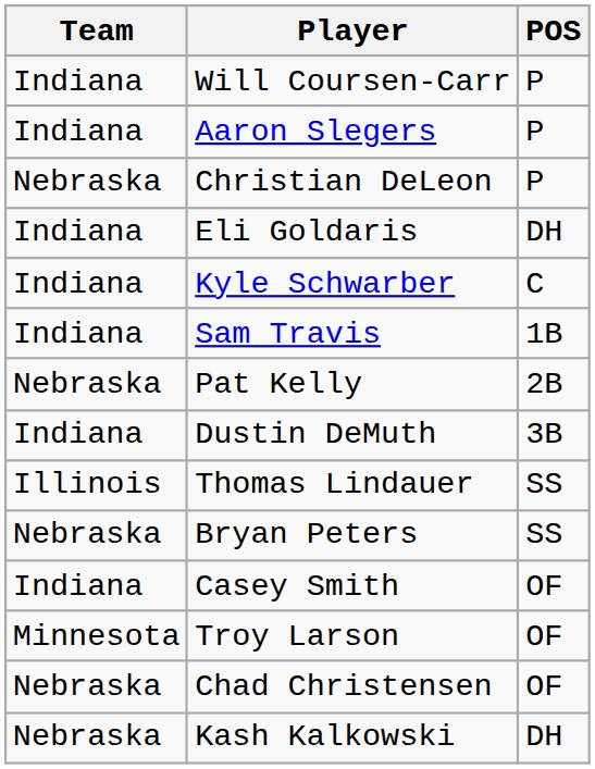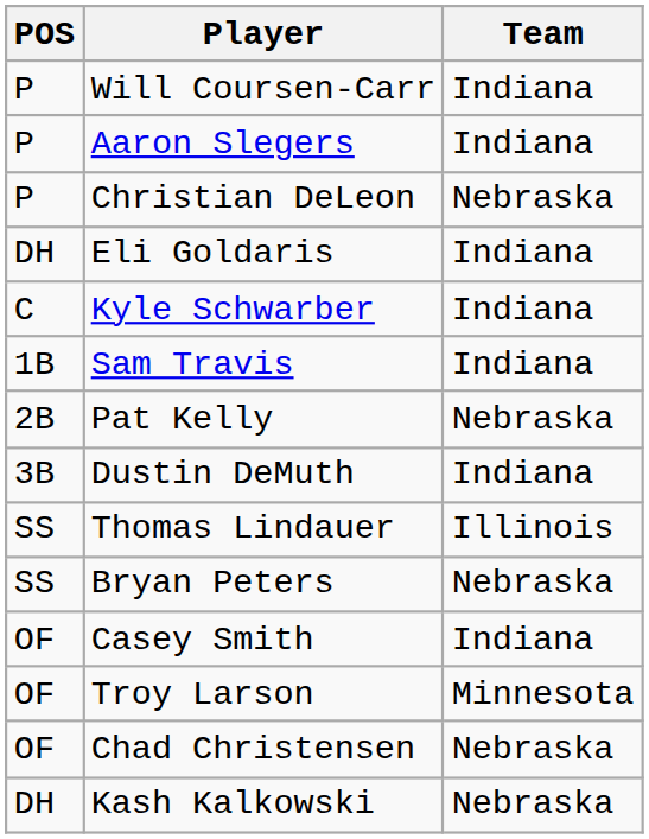columns swapped: POS <-> Team
